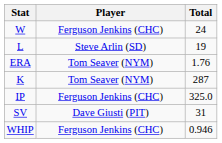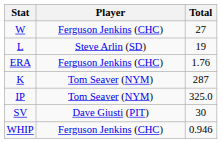W | Total: 24 -> 27
ERA | Player: Tom Seaver (NYM) -> Ferguson Jenkins (CHC)
IP | Player: Ferguson Jenkins (CHC) -> Tom Seaver (NYM)
SV | Total: 31 -> 30
